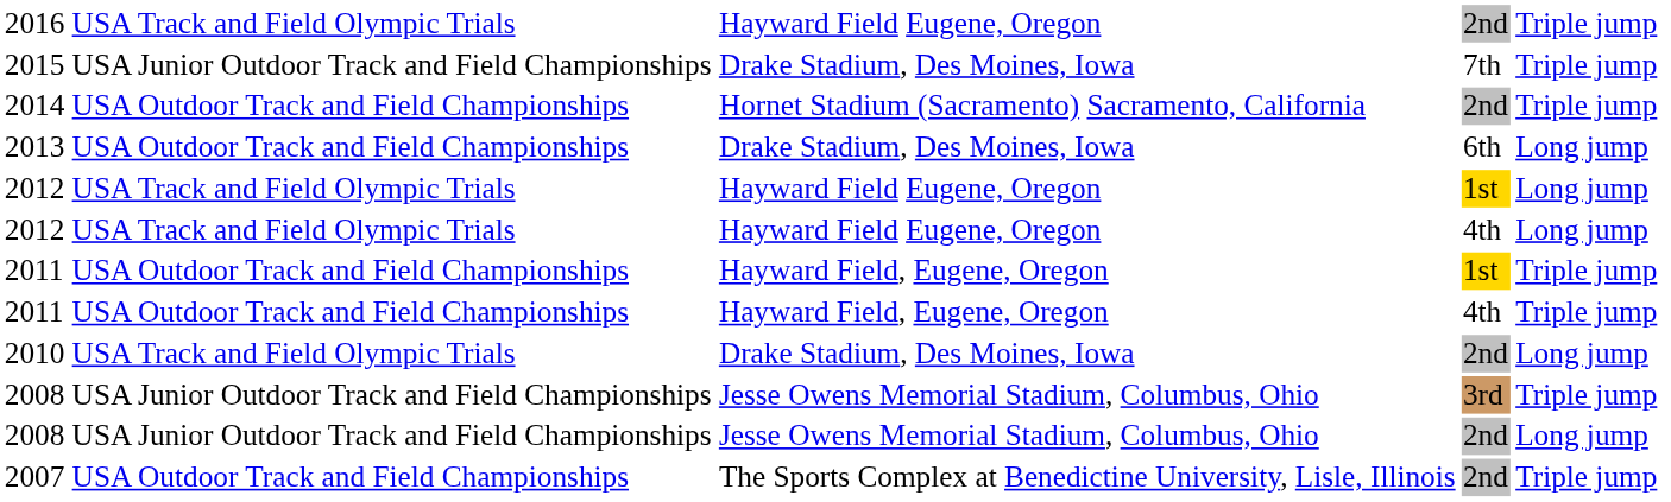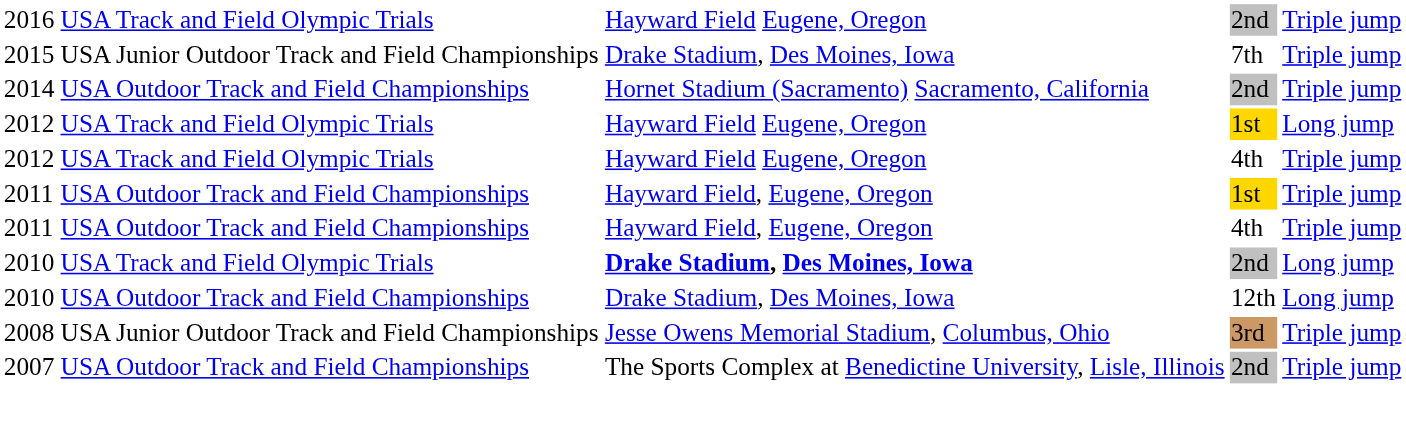- row: 2013 | USA Outdoor Track and Field Championships | Drake Stadium, Des Moines, Iowa | 6th | Long jump
2012 / 4th | column 5: Long jump -> Triple jump
2010 / 2nd | column 3: normal -> bold
+ row: 2010 | USA Outdoor Track and Field Championships | Drake Stadium, Des Moines, Iowa | 12th | Long jump
- row: 2008 | USA Junior Outdoor Track and Field Championships | Jesse Owens Memorial Stadium, Columbus, Ohio | 2nd | Long jump
